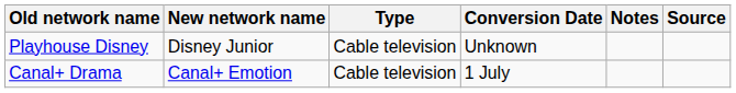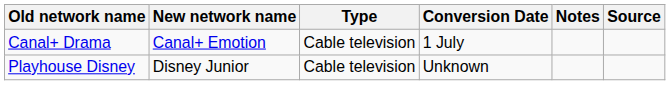rows swapped: Playhouse Disney <-> Canal+ Drama
